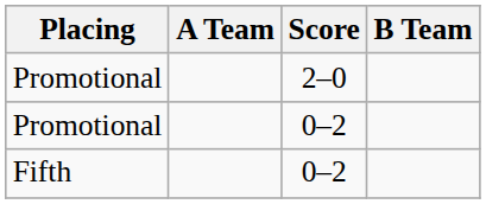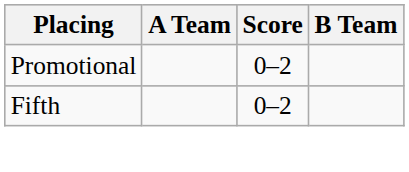- row: Promotional | 2–0
